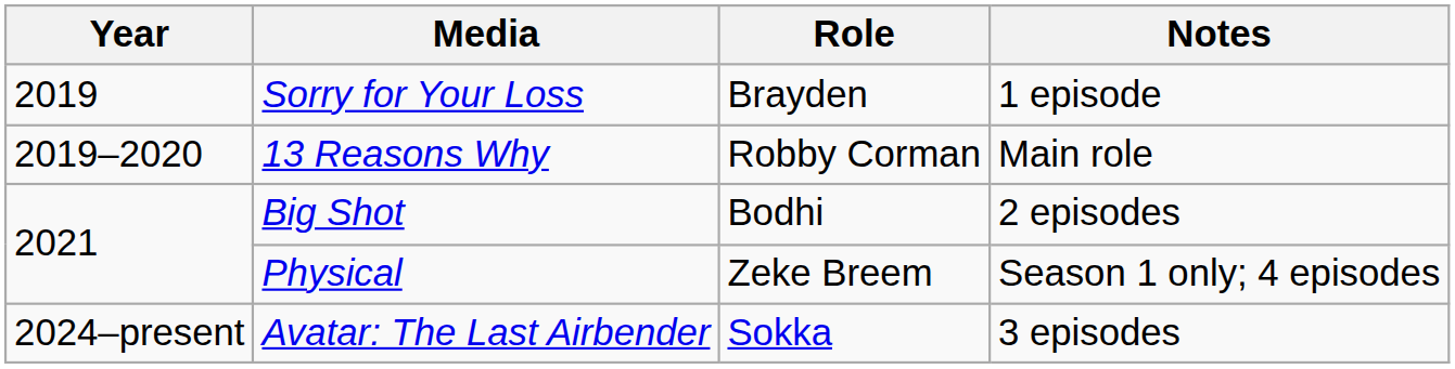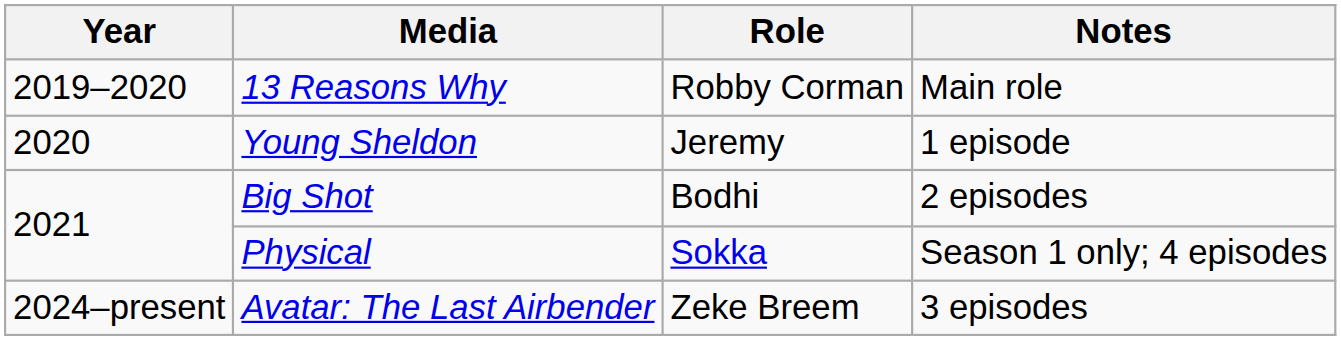- row: 2019 | Sorry for Your Loss | Brayden | 1 episode
+ row: 2020 | Young Sheldon | Jeremy | 1 episode
Physical | Role: Zeke Breem -> Sokka
Avatar: The Last Airbender | Role: Sokka -> Zeke Breem
